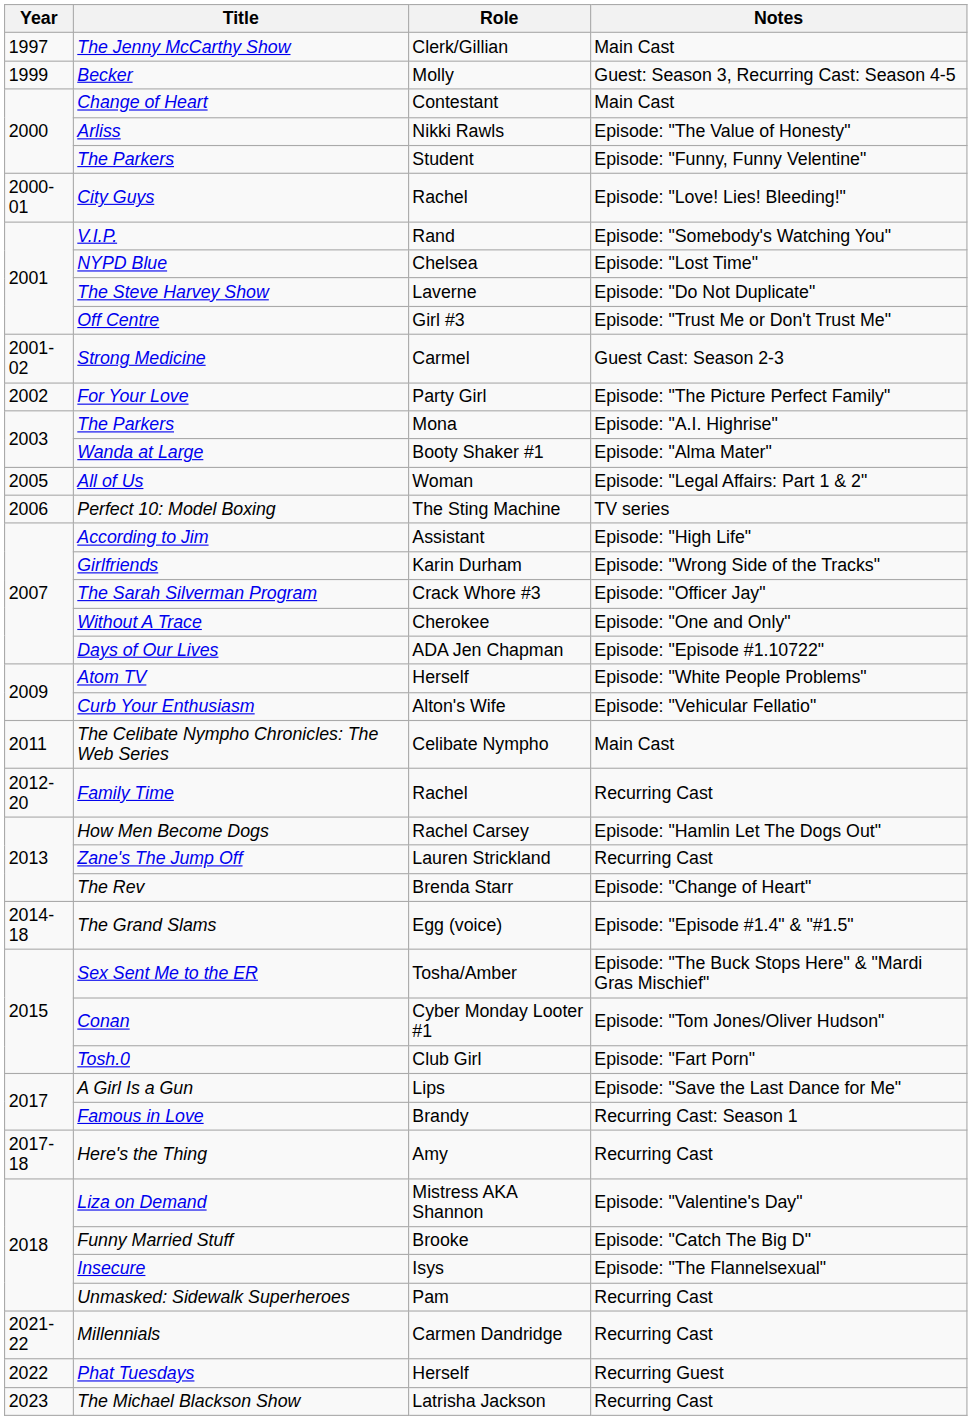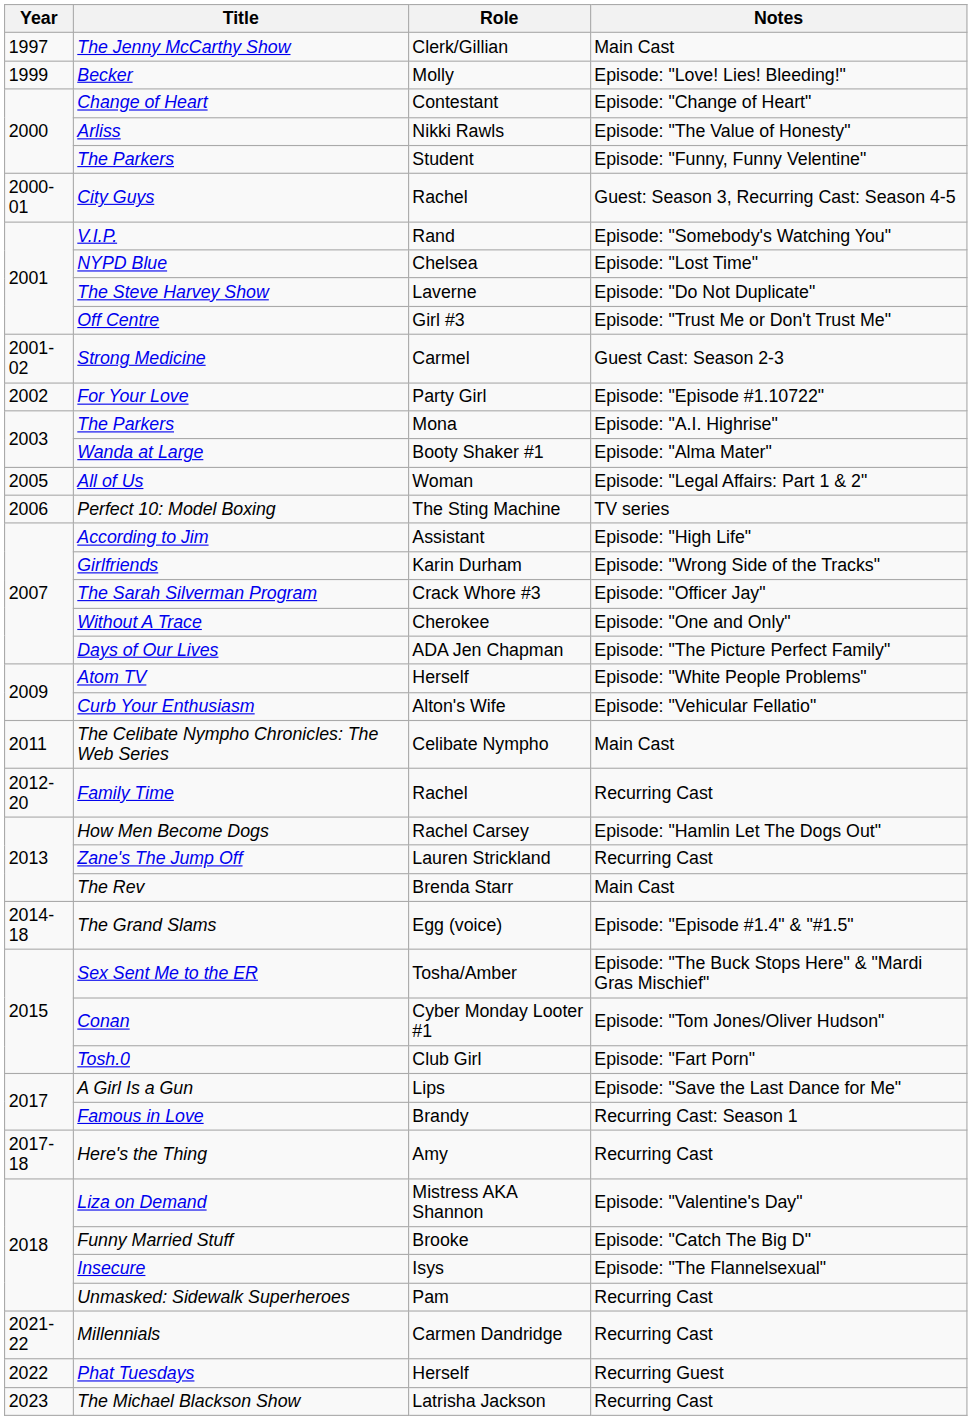Becker | Notes: Guest: Season 3, Recurring Cast: Season 4-5 -> Episode: "Love! Lies! Bleeding!"
Change of Heart | Notes: Main Cast -> Episode: "Change of Heart"
City Guys | Notes: Episode: "Love! Lies! Bleeding!" -> Guest: Season 3, Recurring Cast: Season 4-5
For Your Love | Notes: Episode: "The Picture Perfect Family" -> Episode: "Episode #1.10722"
Days of Our Lives | Notes: Episode: "Episode #1.10722" -> Episode: "The Picture Perfect Family"
The Rev | Notes: Episode: "Change of Heart" -> Main Cast
